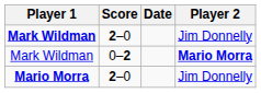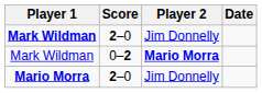columns swapped: Player 2 <-> Date
